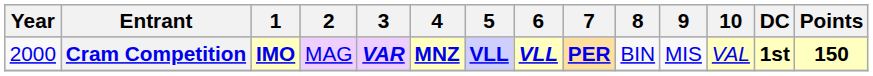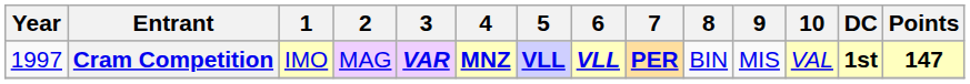Cram Competition | Year: 2000 -> 1997
Cram Competition | 1: bold -> normal
Cram Competition | Points: 150 -> 147
